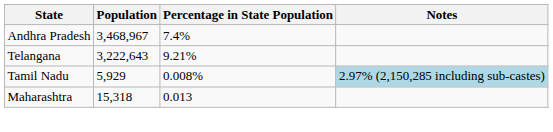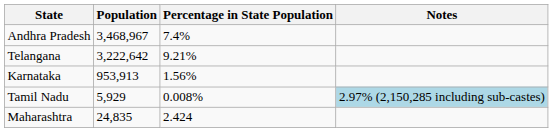Telangana | Population: 3,222,643 -> 3,222,642
+ row: Karnataka | 953,913 | 1.56%
Maharashtra | Population: 15,318 -> 24,835
Maharashtra | Percentage in State Population: 0.013 -> 2.424
